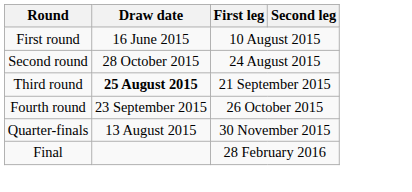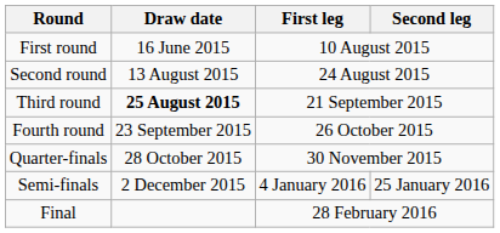Second round | Draw date: 28 October 2015 -> 13 August 2015
Quarter-finals | Draw date: 13 August 2015 -> 28 October 2015
+ row: Semi-finals | 2 December 2015 | 4 January 2016 | 25 January 2016
